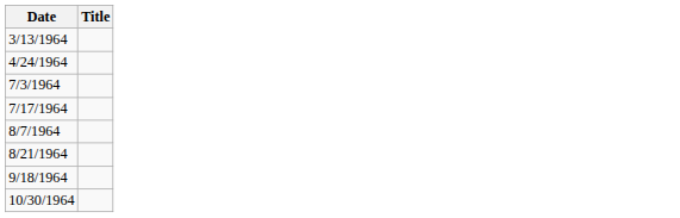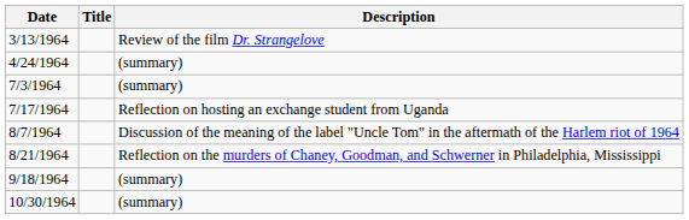+ column: Description | Review of the film Dr. Strangelove | (summary) | (summary) | Reflection on hosting an exchange student from Uganda | Discussion of the meaning of the label "Uncle Tom" in the aftermath of the Harlem riot of 1964 | Reflection on the murders of Chaney, Goodman, and Schwerner in Philadelphia, Mississippi | (summary) | (summary)
